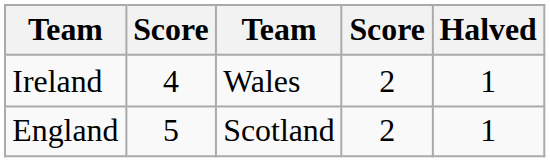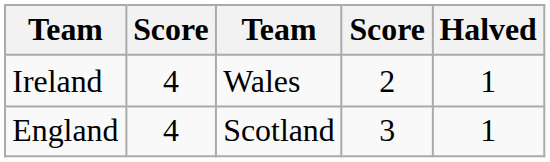England | column 2: 5 -> 4
England | column 4: 2 -> 3
